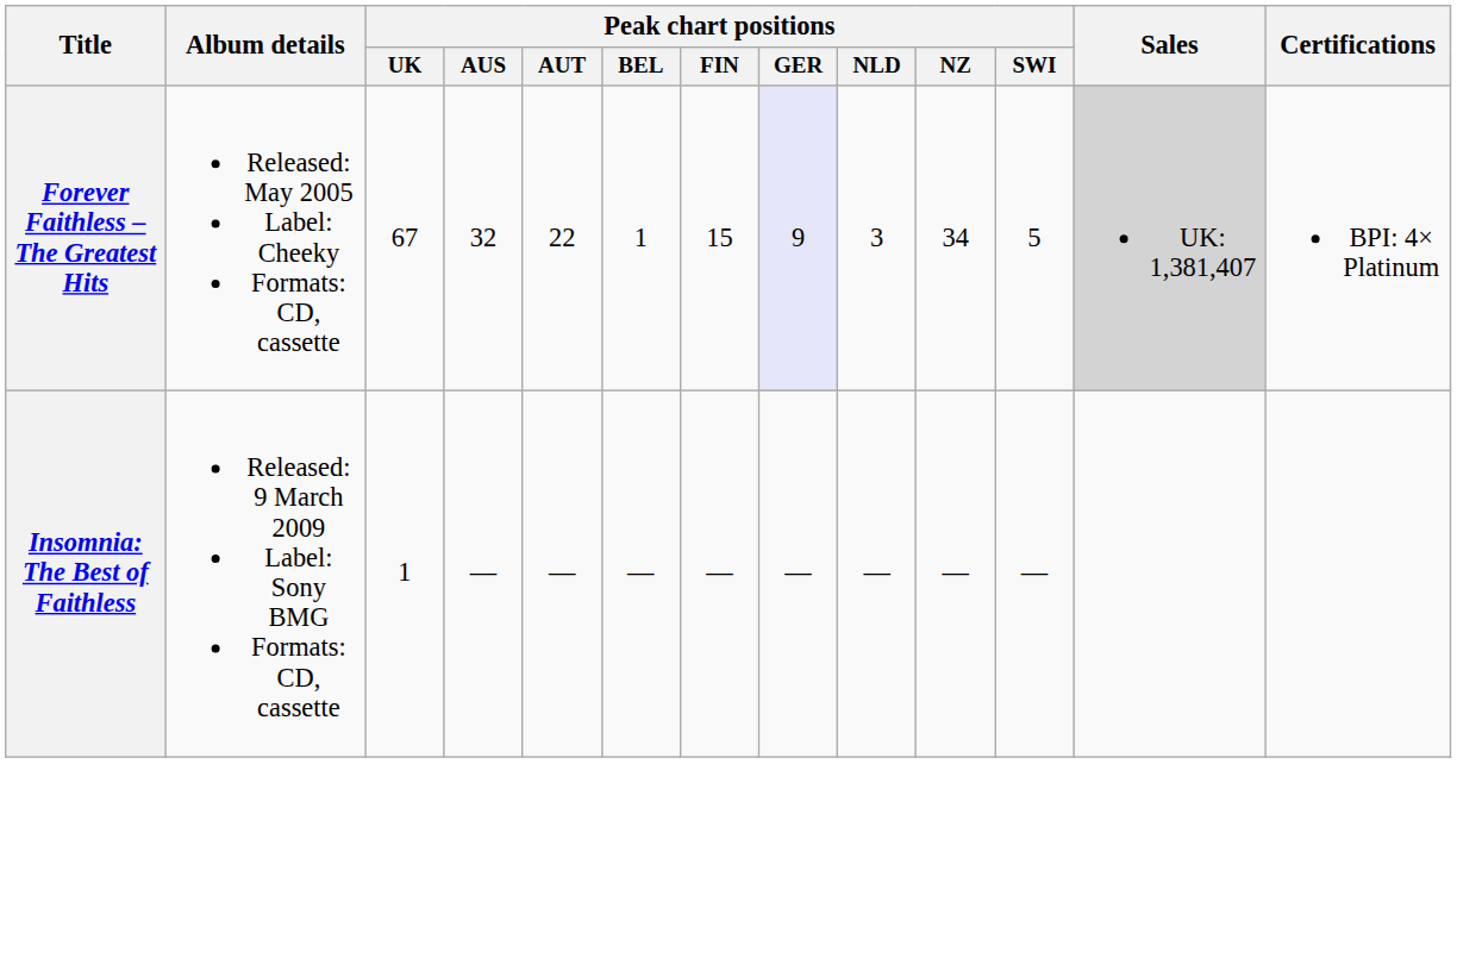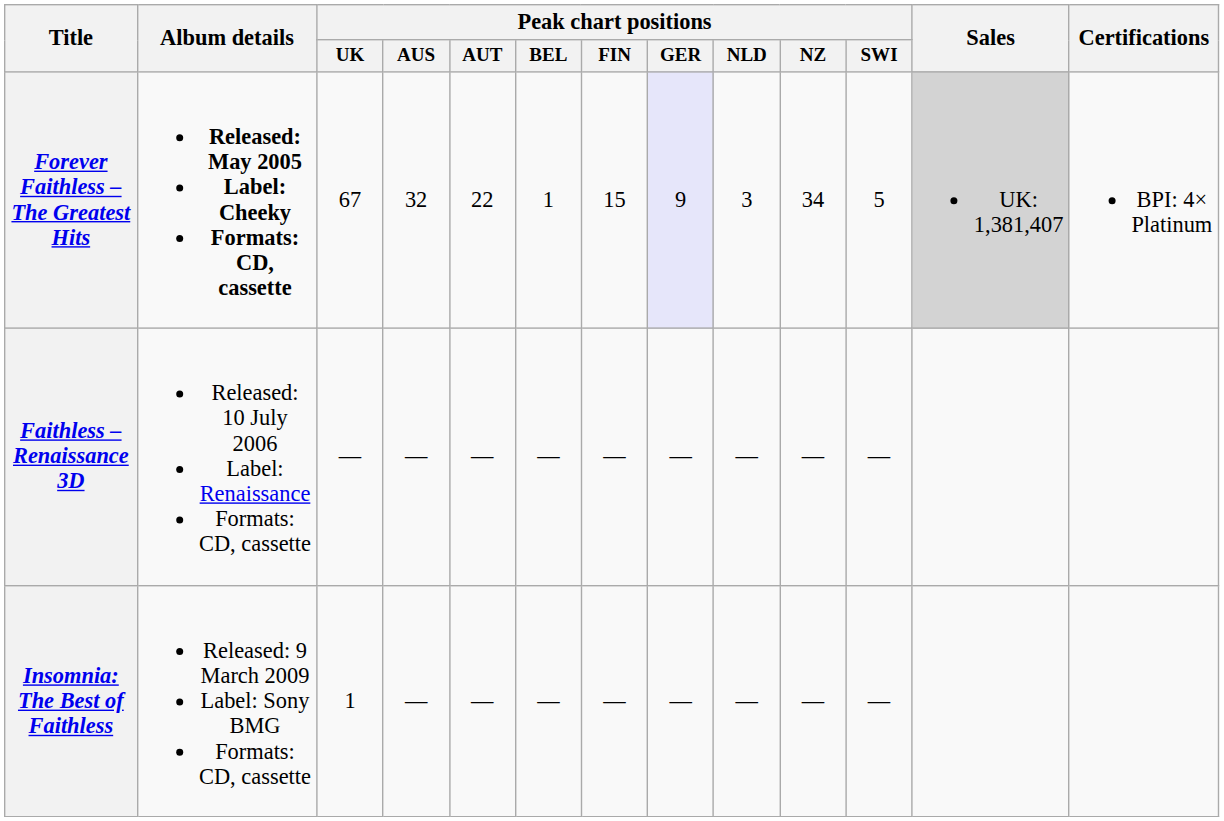Forever Faithless – The Greatest Hits | Album details: normal -> bold
+ row: Faithless – Renaissance 3D | Released: 10 July 2006 Label: Renaissance Formats: CD, cassette | — | — | — | — | — | — | — | — | —
